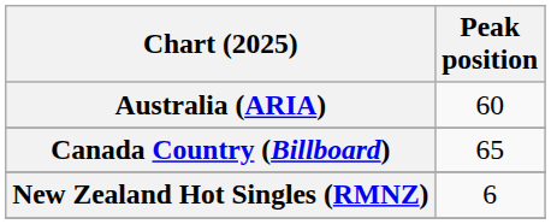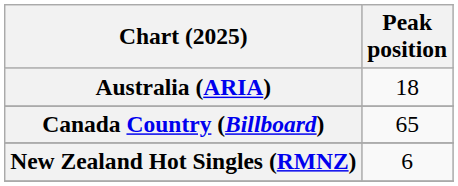Australia (ARIA) | Peak position: 60 -> 18
